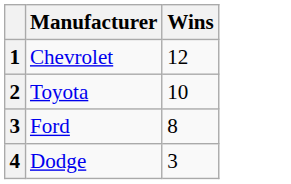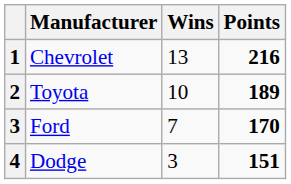+ column: Points | 216 | 189 | 170 | 151
Chevrolet | Wins: 12 -> 13
Ford | Wins: 8 -> 7
